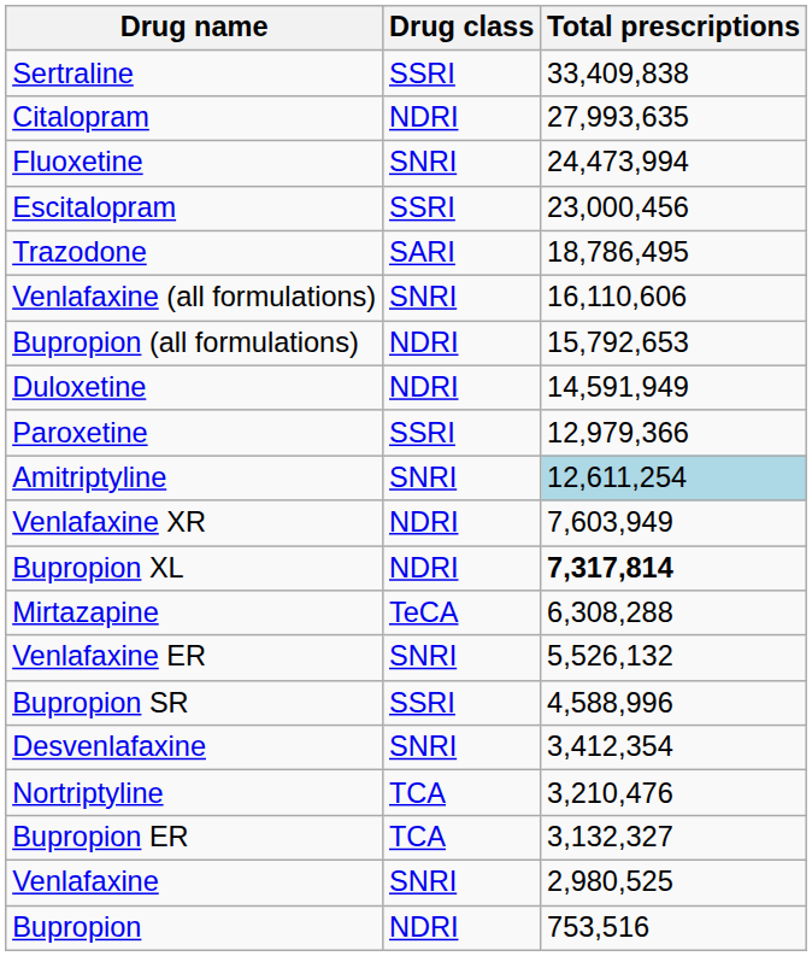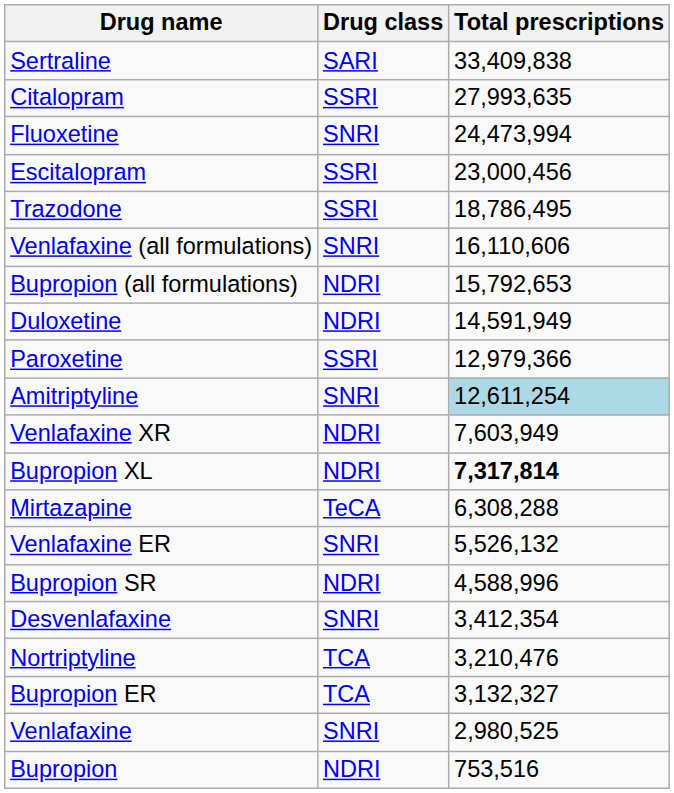Sertraline | Drug class: SSRI -> SARI
Citalopram | Drug class: NDRI -> SSRI
Trazodone | Drug class: SARI -> SSRI
Bupropion SR | Drug class: SSRI -> NDRI
